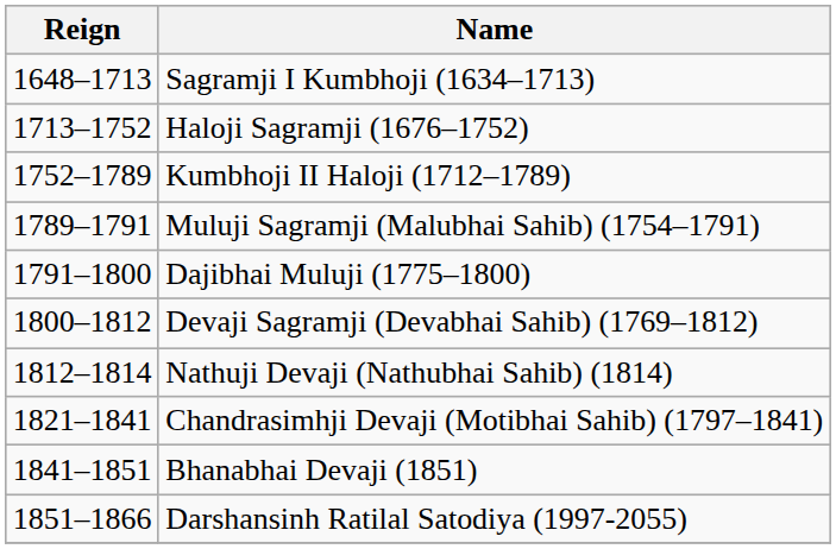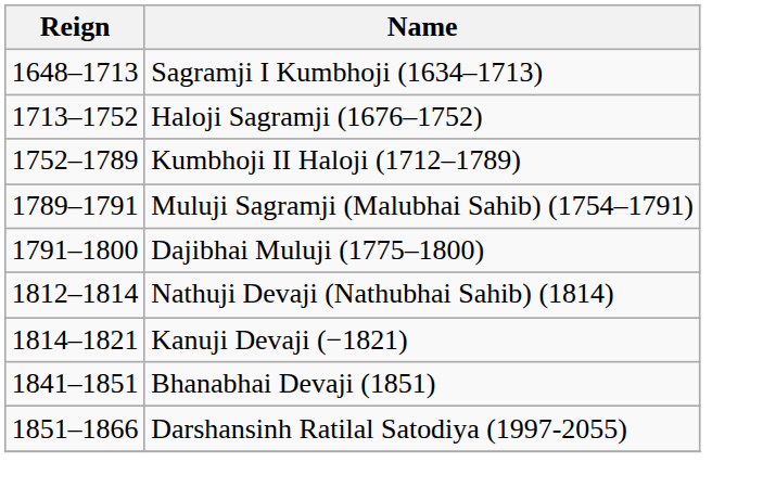- row: 1800–1812 | Devaji Sagramji (Devabhai Sahib) (1769–1812)
+ row: 1814–1821 | Kanuji Devaji (−1821)
- row: 1821–1841 | Chandrasimhji Devaji (Motibhai Sahib) (1797–1841)
